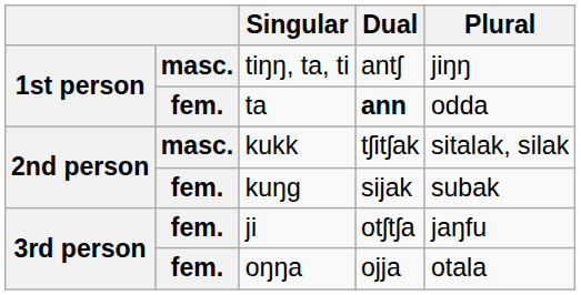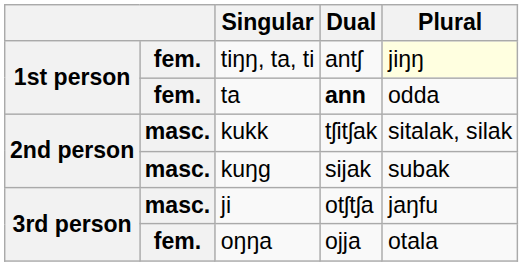tiŋŋ, ta, ti | column 2: masc. -> fem.
tiŋŋ, ta, ti | Plural: no background -> lightyellow background
kuŋg | column 2: fem. -> masc.
ji | column 2: fem. -> masc.
